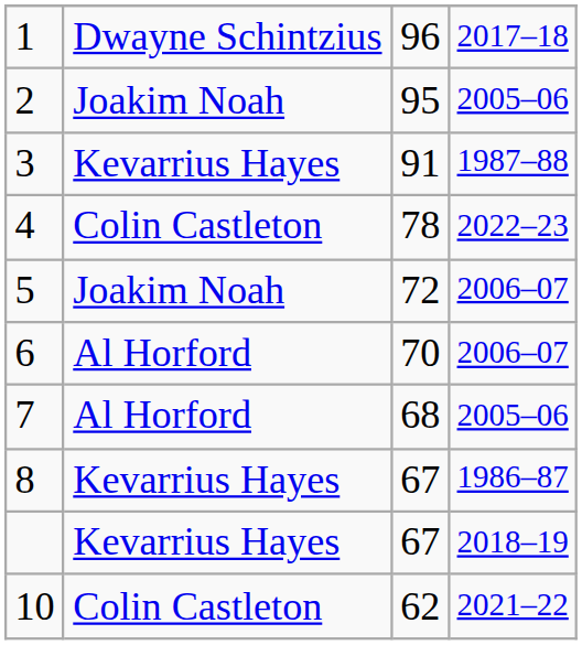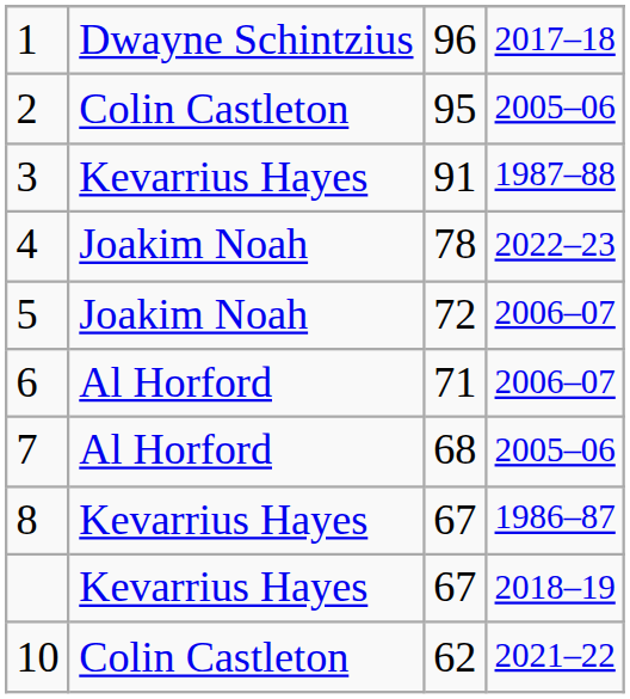2 | column 2: Joakim Noah -> Colin Castleton
4 | column 2: Colin Castleton -> Joakim Noah
6 | column 3: 70 -> 71
